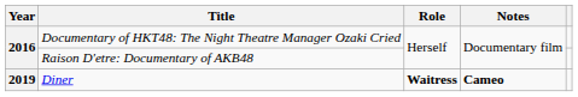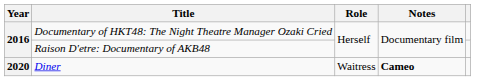Diner | Year: 2019 -> 2020
Diner | Role: bold -> normal
